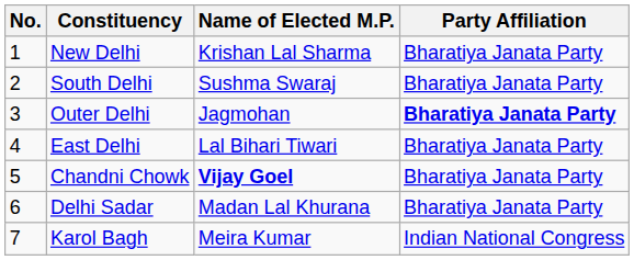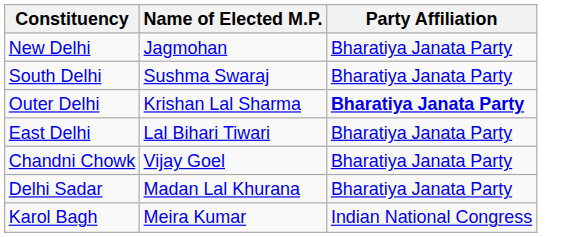- column: No. | 1 | 2 | 3 | 4 | 5 | 6 | 7
New Delhi | Name of Elected M.P.: Krishan Lal Sharma -> Jagmohan
Outer Delhi | Name of Elected M.P.: Jagmohan -> Krishan Lal Sharma
Chandni Chowk | Name of Elected M.P.: bold -> normal
